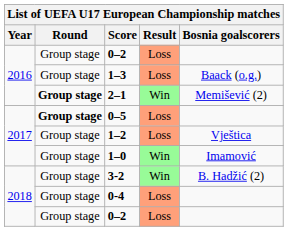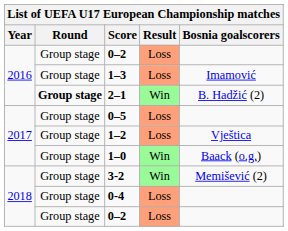1–3 | Bosnia goalscorers: Baack (o.g.) -> Imamović
2–1 | Bosnia goalscorers: Memišević (2) -> B. Hadžić (2)
0–5 | Round: bold -> normal
1–0 | Bosnia goalscorers: Imamović -> Baack (o.g.)
3-2 | Bosnia goalscorers: B. Hadžić (2) -> Memišević (2)
